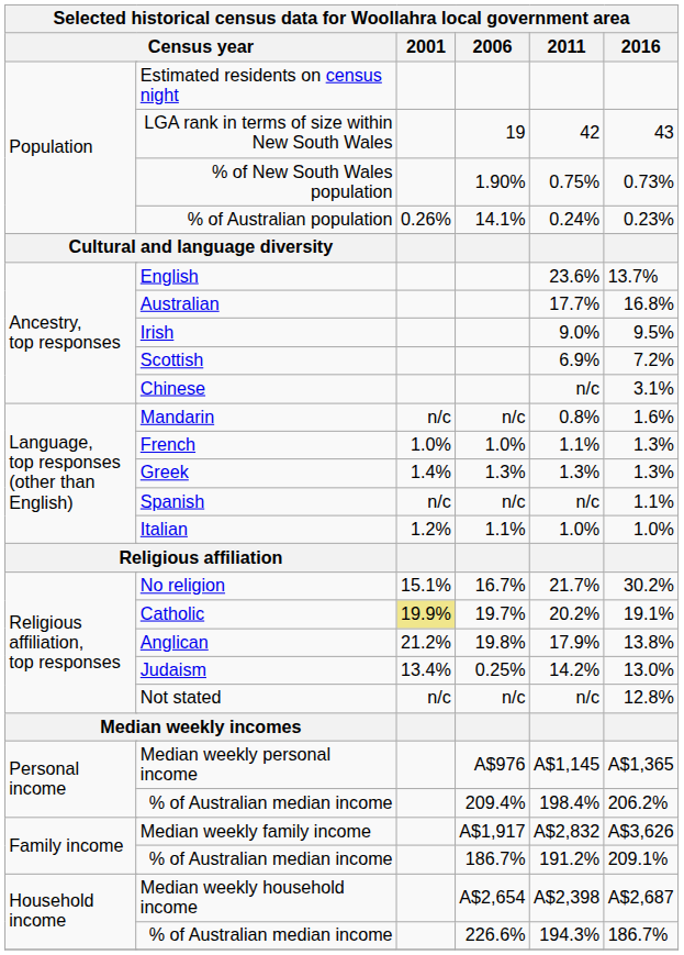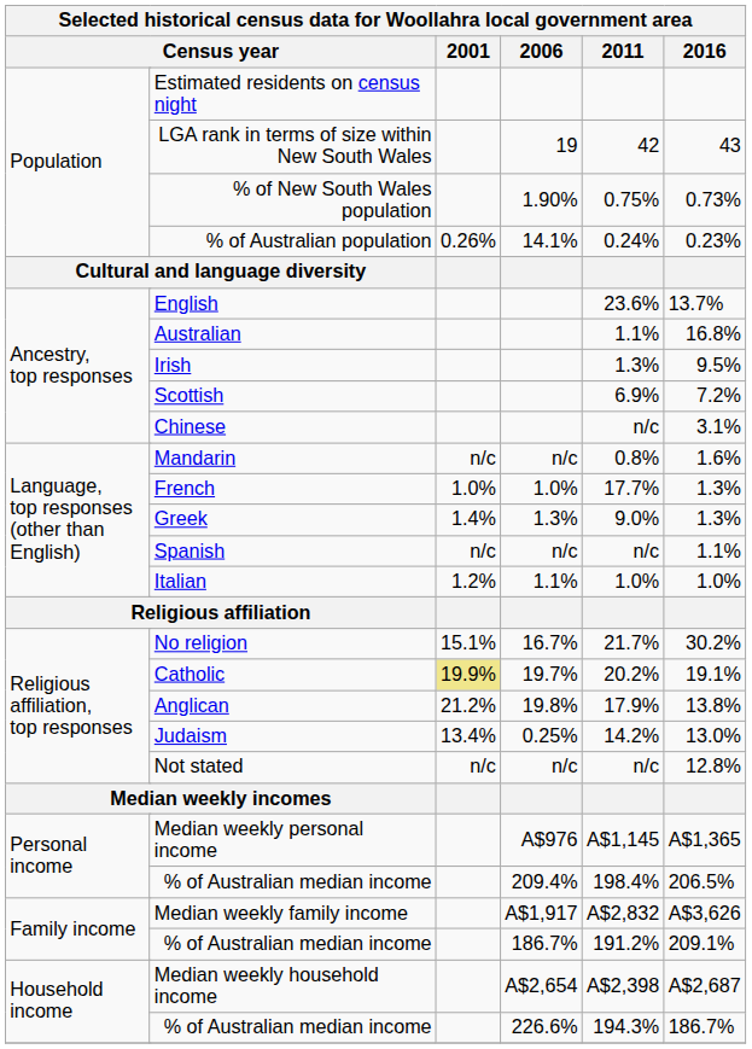Australian | 2011: 17.7% -> 1.1%
Irish | 2011: 9.0% -> 1.3%
French | 2011: 1.1% -> 17.7%
Greek | 2011: 1.3% -> 9.0%
Personal income / % of Australian median income | 2016: 206.2% -> 206.5%
